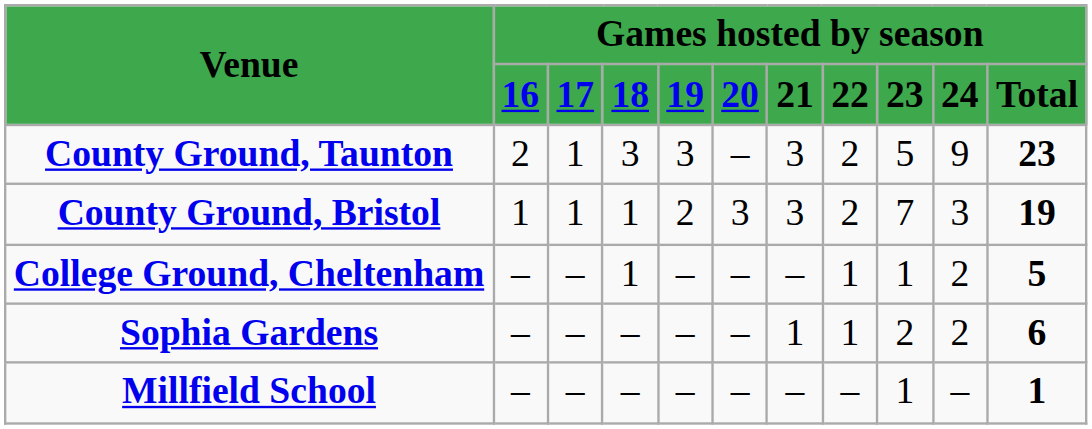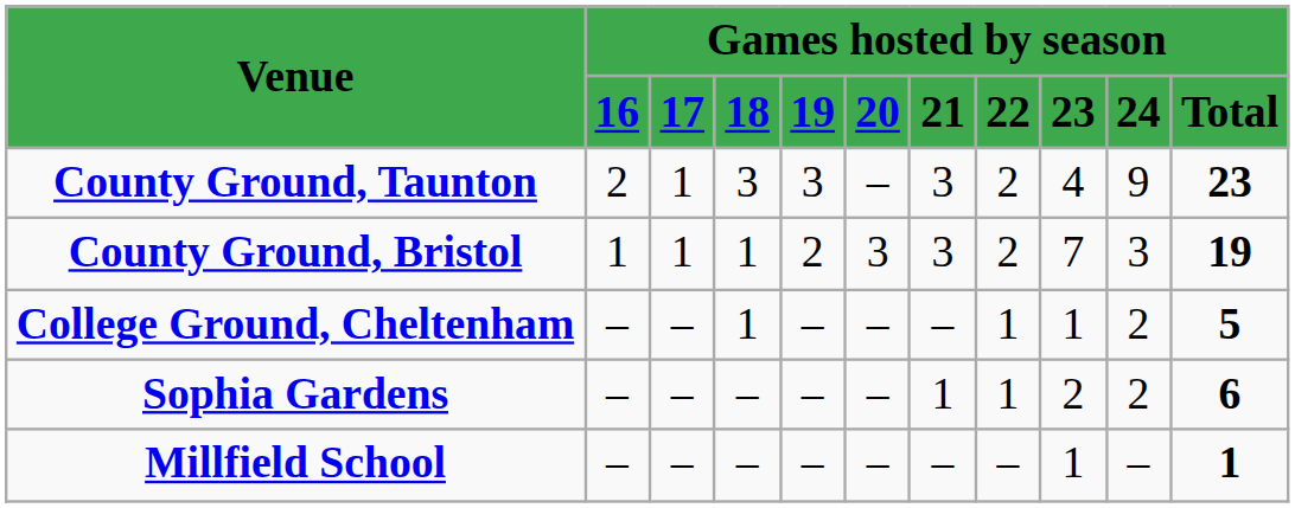County Ground, Taunton | column 9: 5 -> 4
